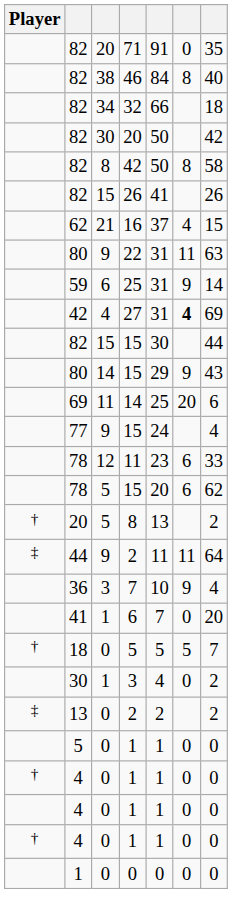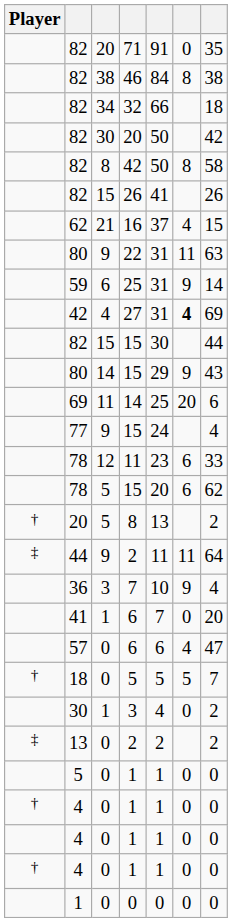46 | column 7: 40 -> 38
+ row: 57 | 0 | 6 | 6 | 4 | 47
